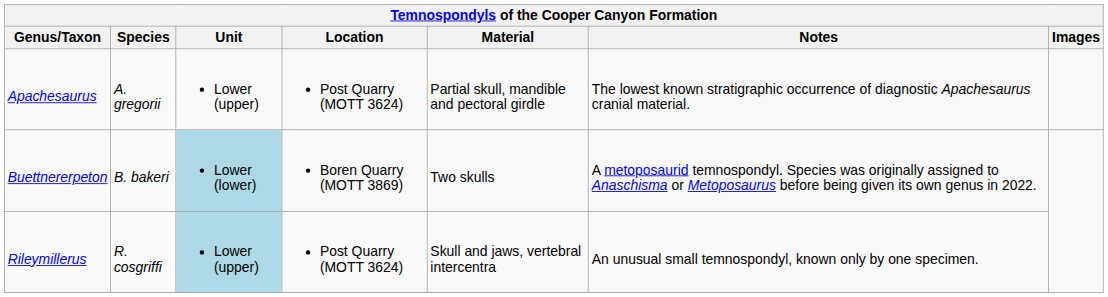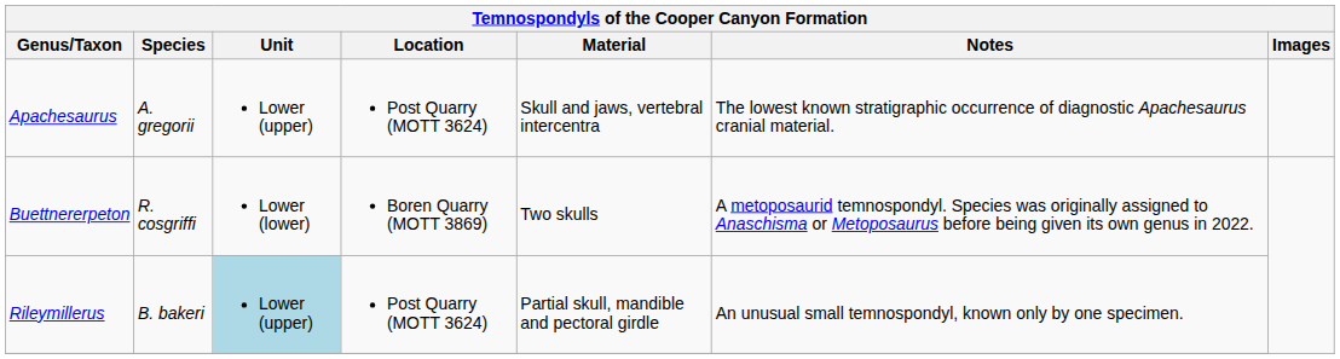Apachesaurus | Material: Partial skull, mandible and pectoral girdle -> Skull and jaws, vertebral intercentra
Buettnererpeton | Species: B. bakeri -> R. cosgriffi
Buettnererpeton | Unit: lightblue background -> no background
Rileymillerus | Species: R. cosgriffi -> B. bakeri
Rileymillerus | Material: Skull and jaws, vertebral intercentra -> Partial skull, mandible and pectoral girdle
